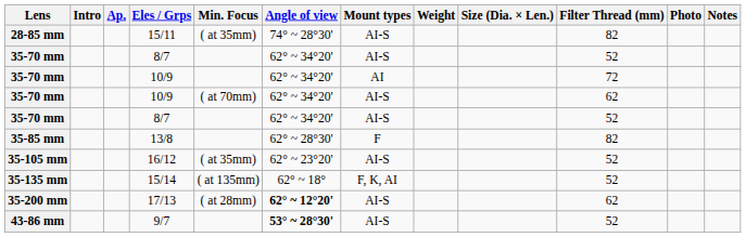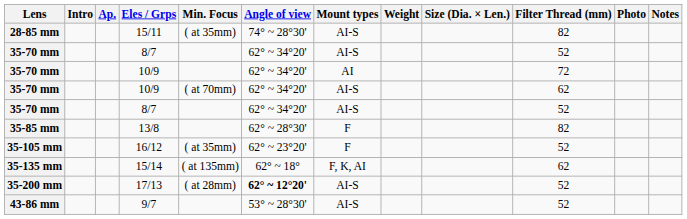16/12 | Mount types: AI-S -> F
15/14 | Filter Thread (mm): 52 -> 62
17/13 | Filter Thread (mm): 62 -> 52
9/7 | Angle of view: bold -> normal
